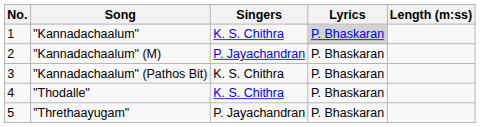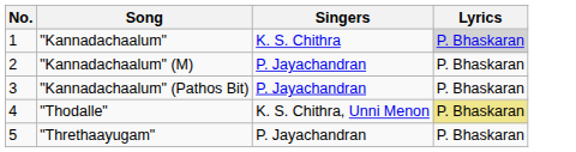- column: Length (m:ss)
"Kannadachaalum" (Pathos Bit) | Singers: K. S. Chithra -> P. Jayachandran
"Thodalle" | Singers: K. S. Chithra -> K. S. Chithra, Unni Menon
"Thodalle" | Lyrics: no background -> khaki background
